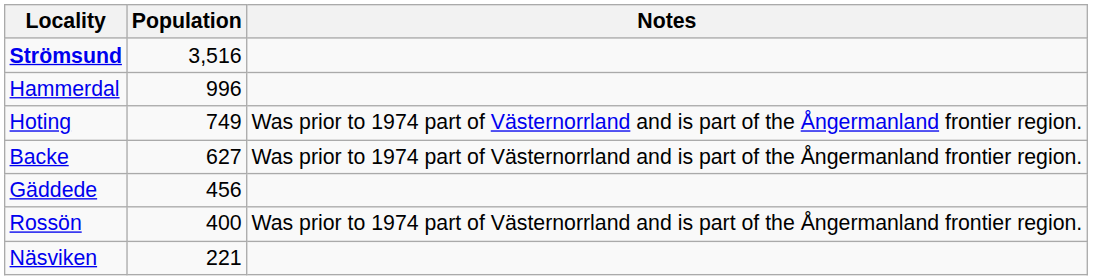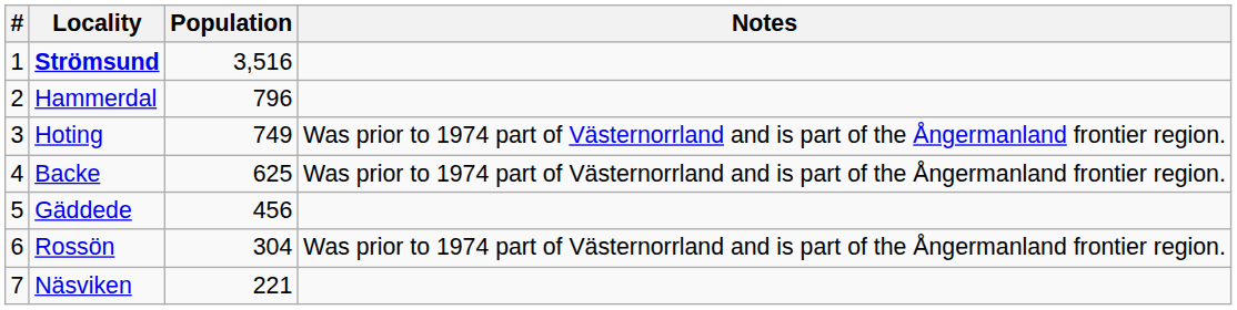+ column: # | 1 | 2 | 3 | 4 | 5 | 6 | 7
Hammerdal | Population: 996 -> 796
Backe | Population: 627 -> 625
Rossön | Population: 400 -> 304
